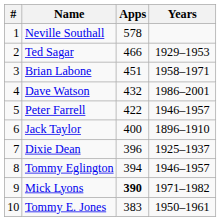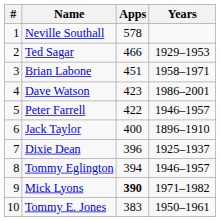Dave Watson | Apps: 432 -> 423
